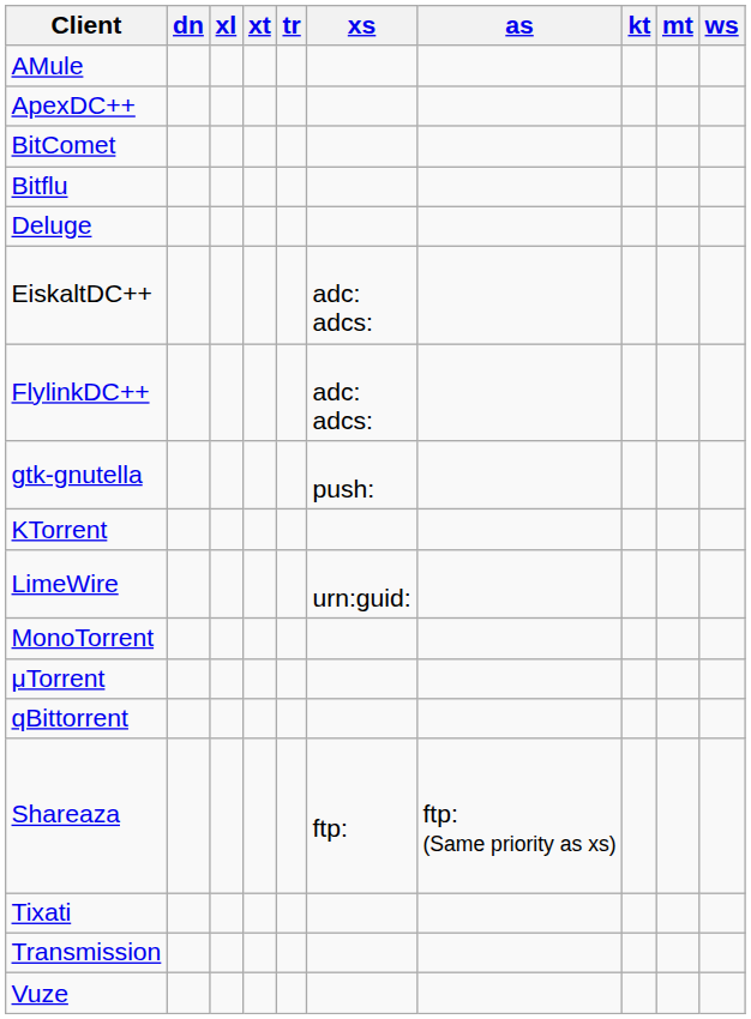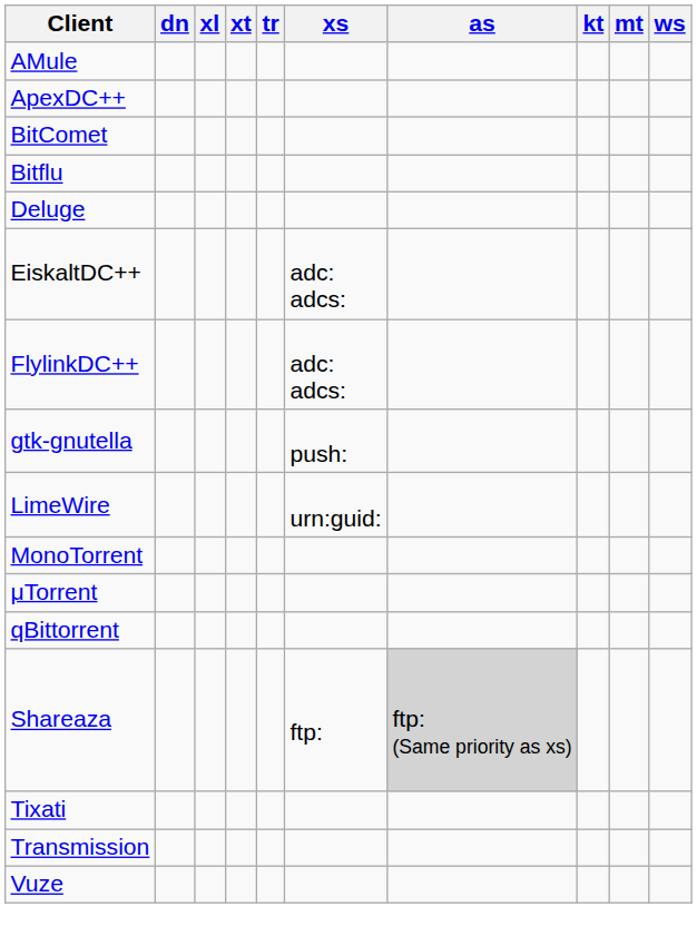- row: KTorrent
Shareaza | as: no background -> lightgrey background
